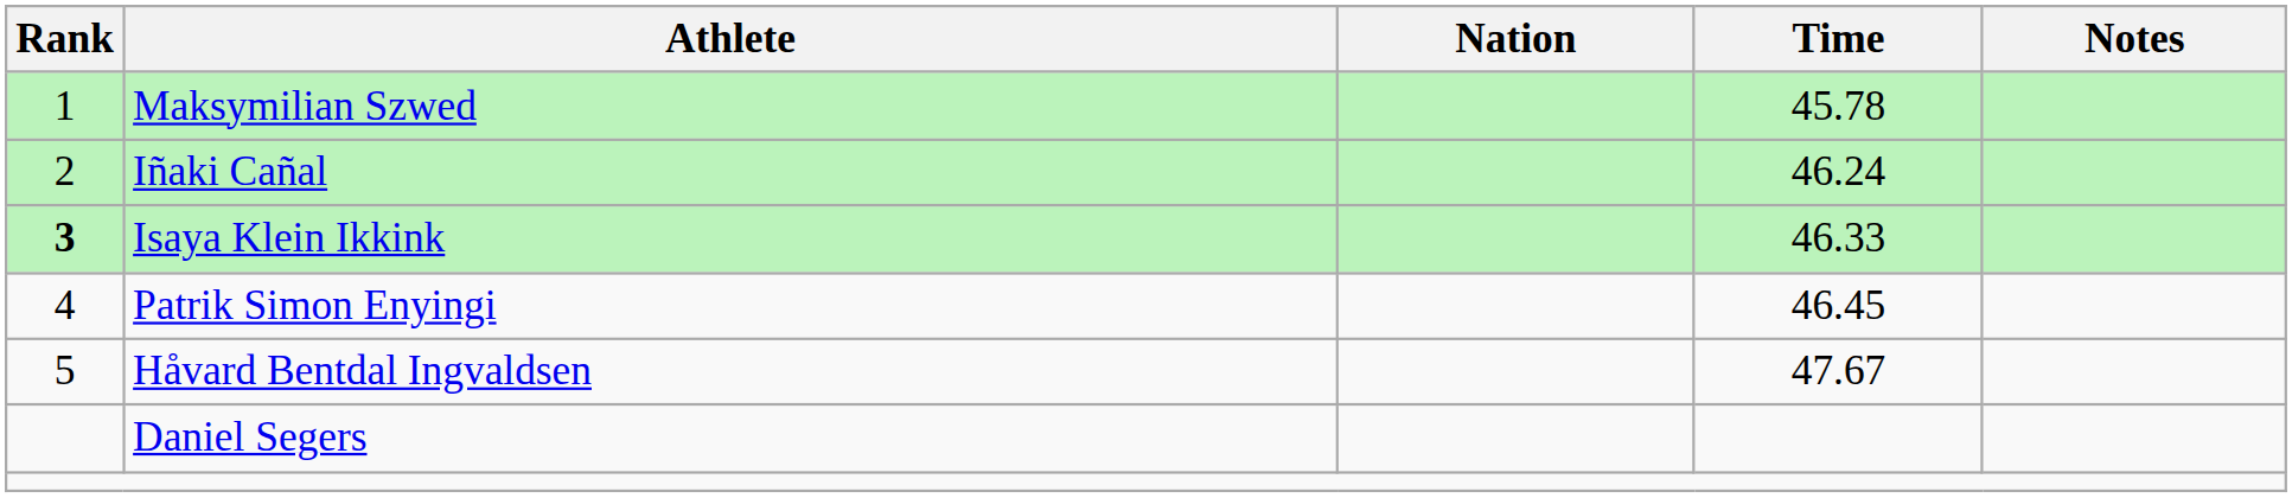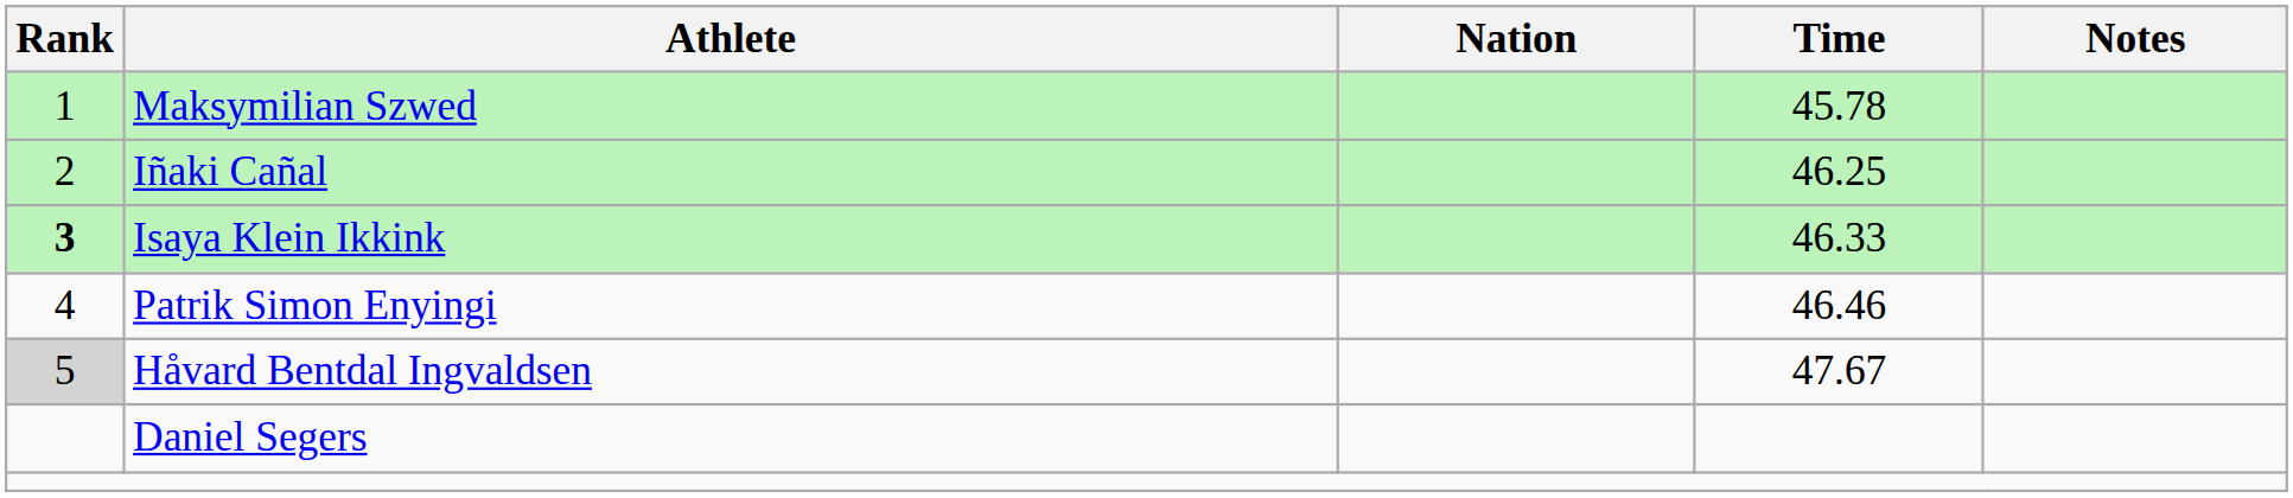Iñaki Cañal | Time: 46.24 -> 46.25
Patrik Simon Enyingi | Time: 46.45 -> 46.46
Håvard Bentdal Ingvaldsen | Rank: no background -> lightgrey background
